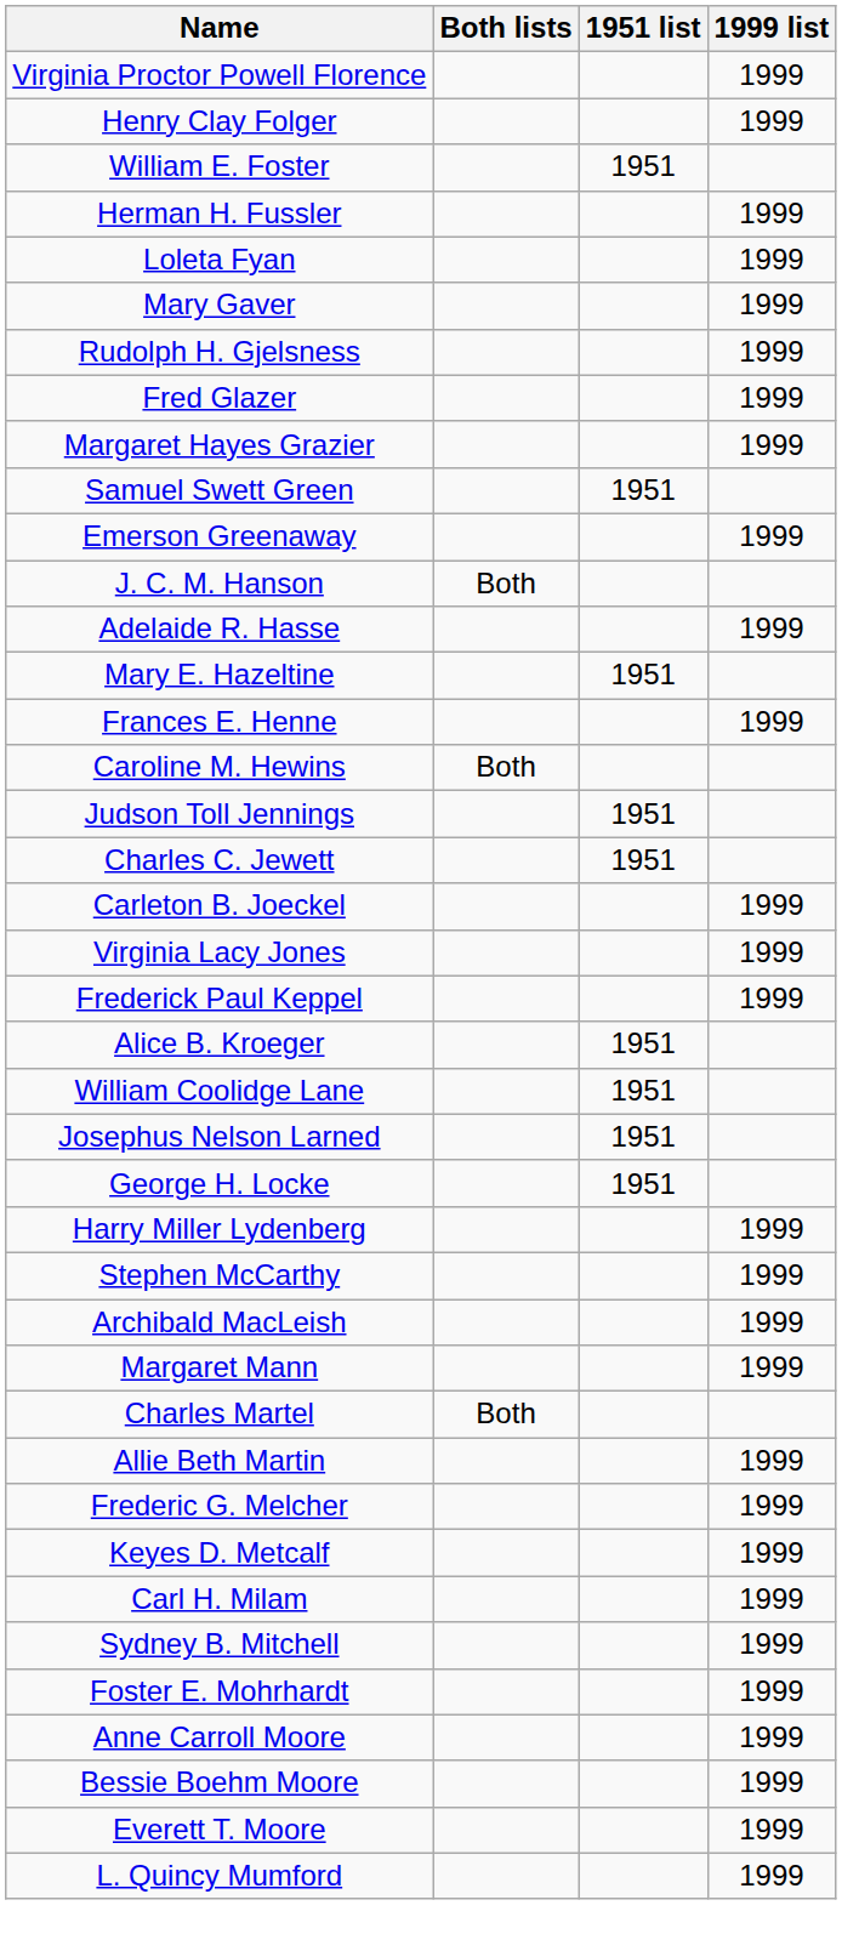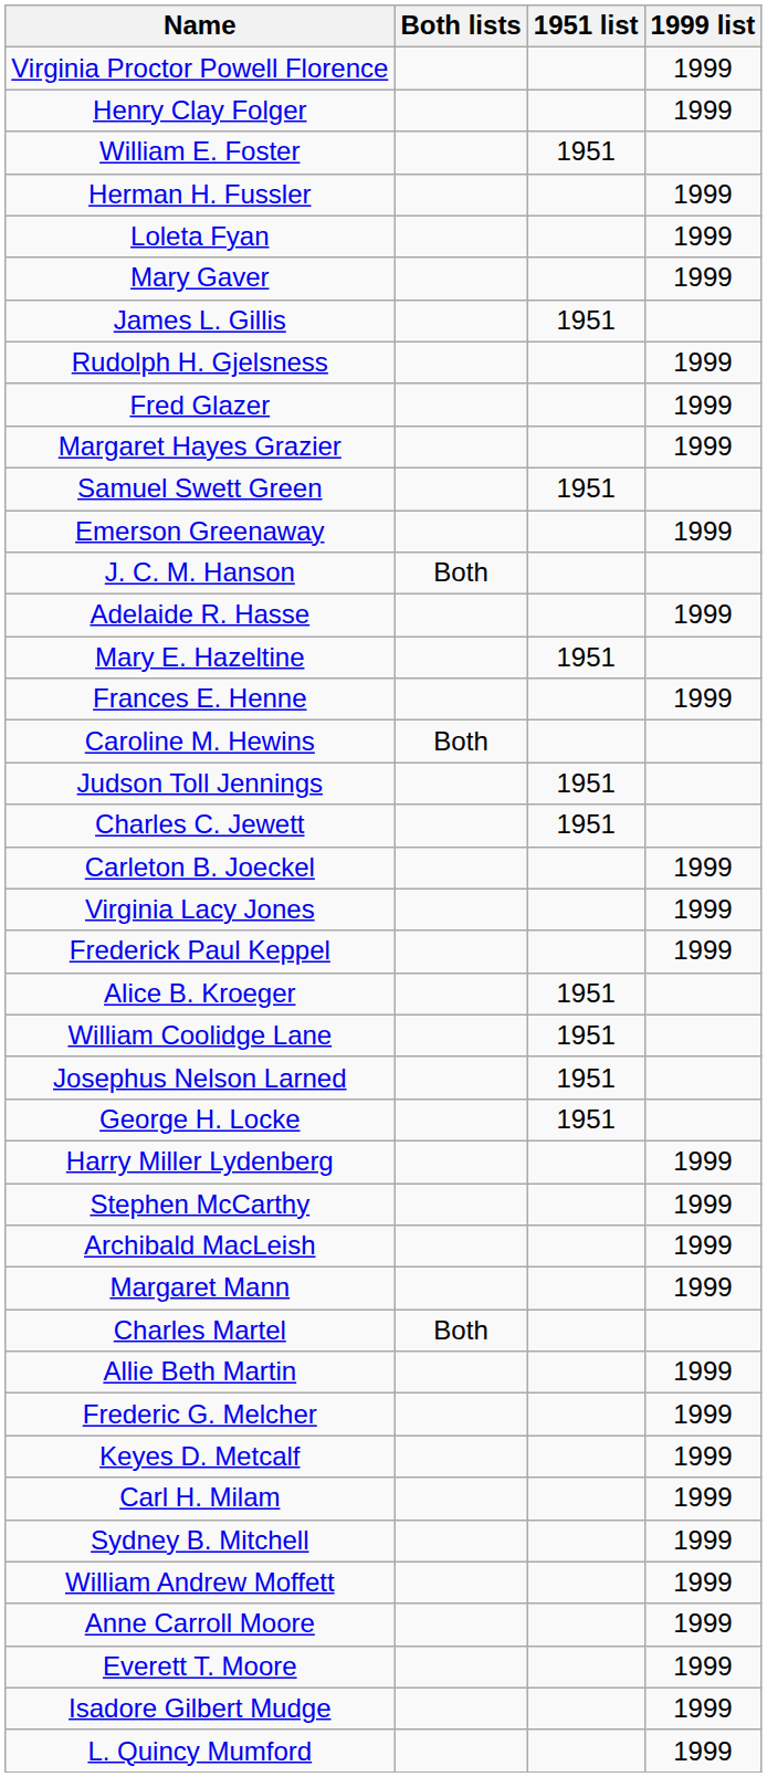+ row: James L. Gillis | 1951
+ row: William Andrew Moffett | 1999
- row: Foster E. Mohrhardt | 1999
- row: Bessie Boehm Moore | 1999
+ row: Isadore Gilbert Mudge | 1999
